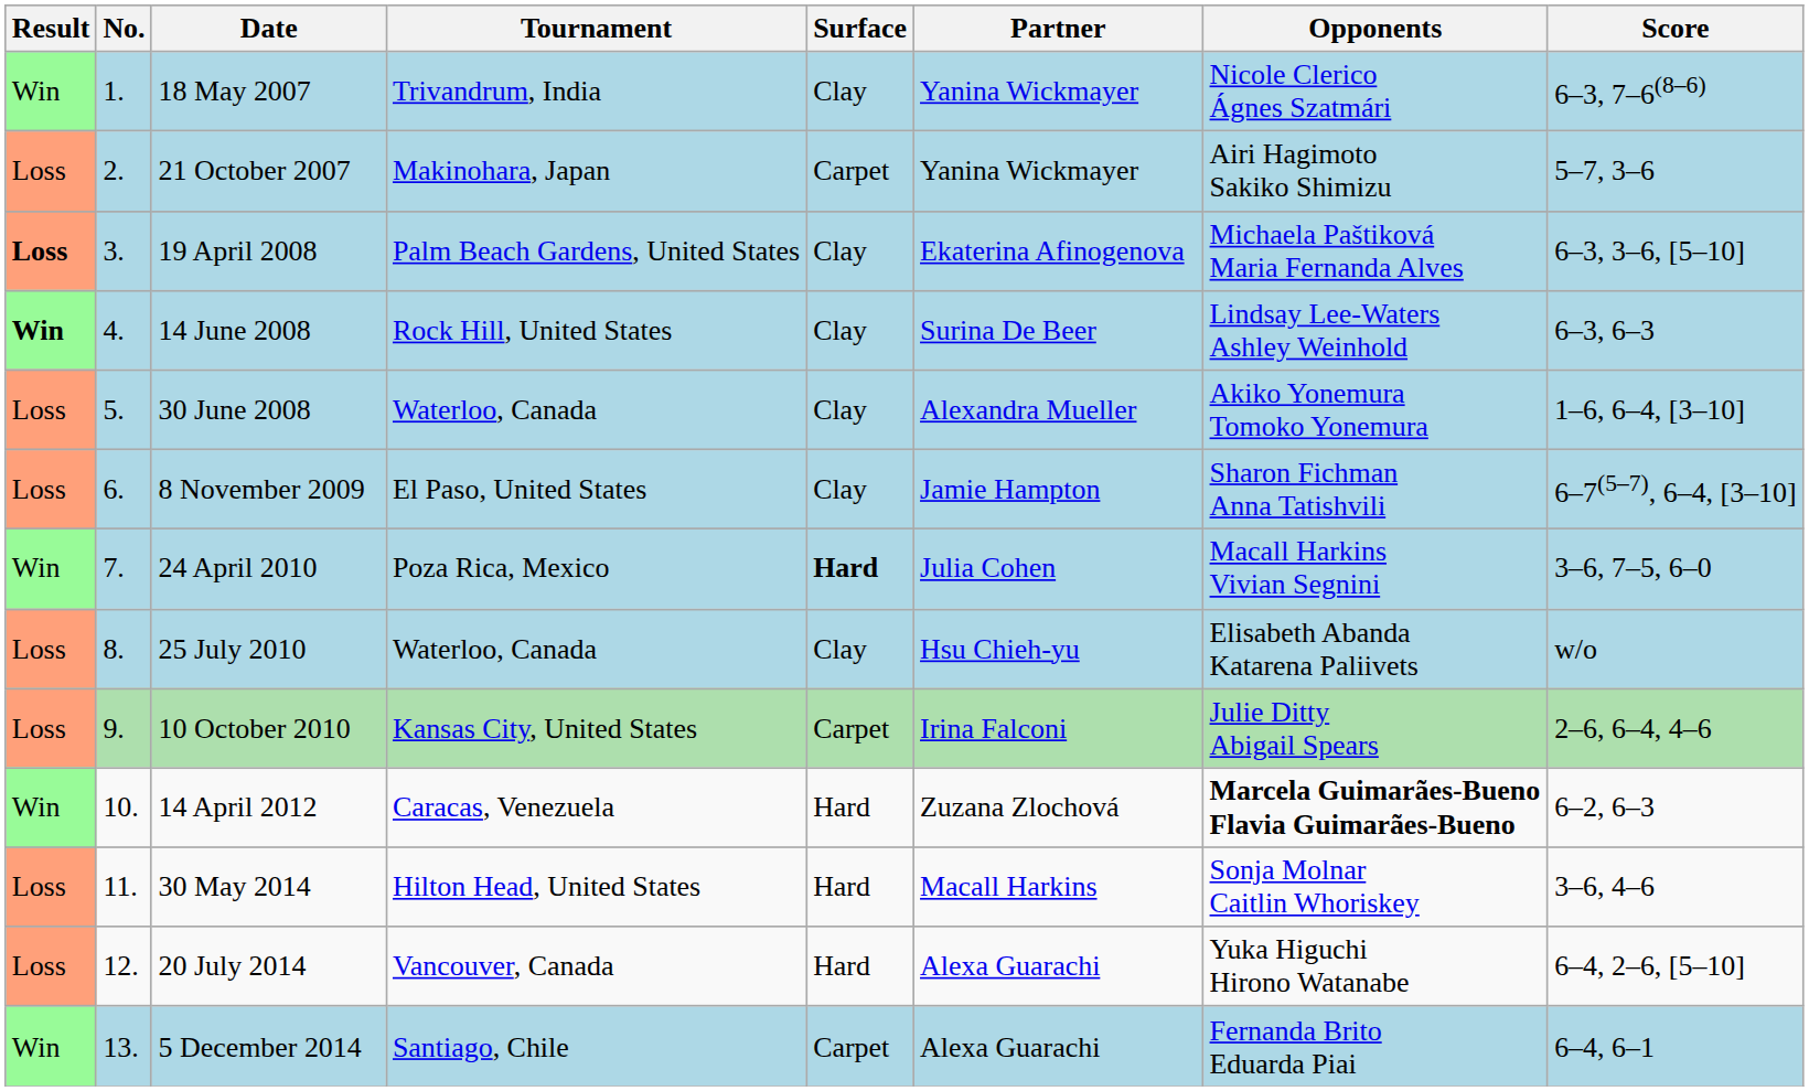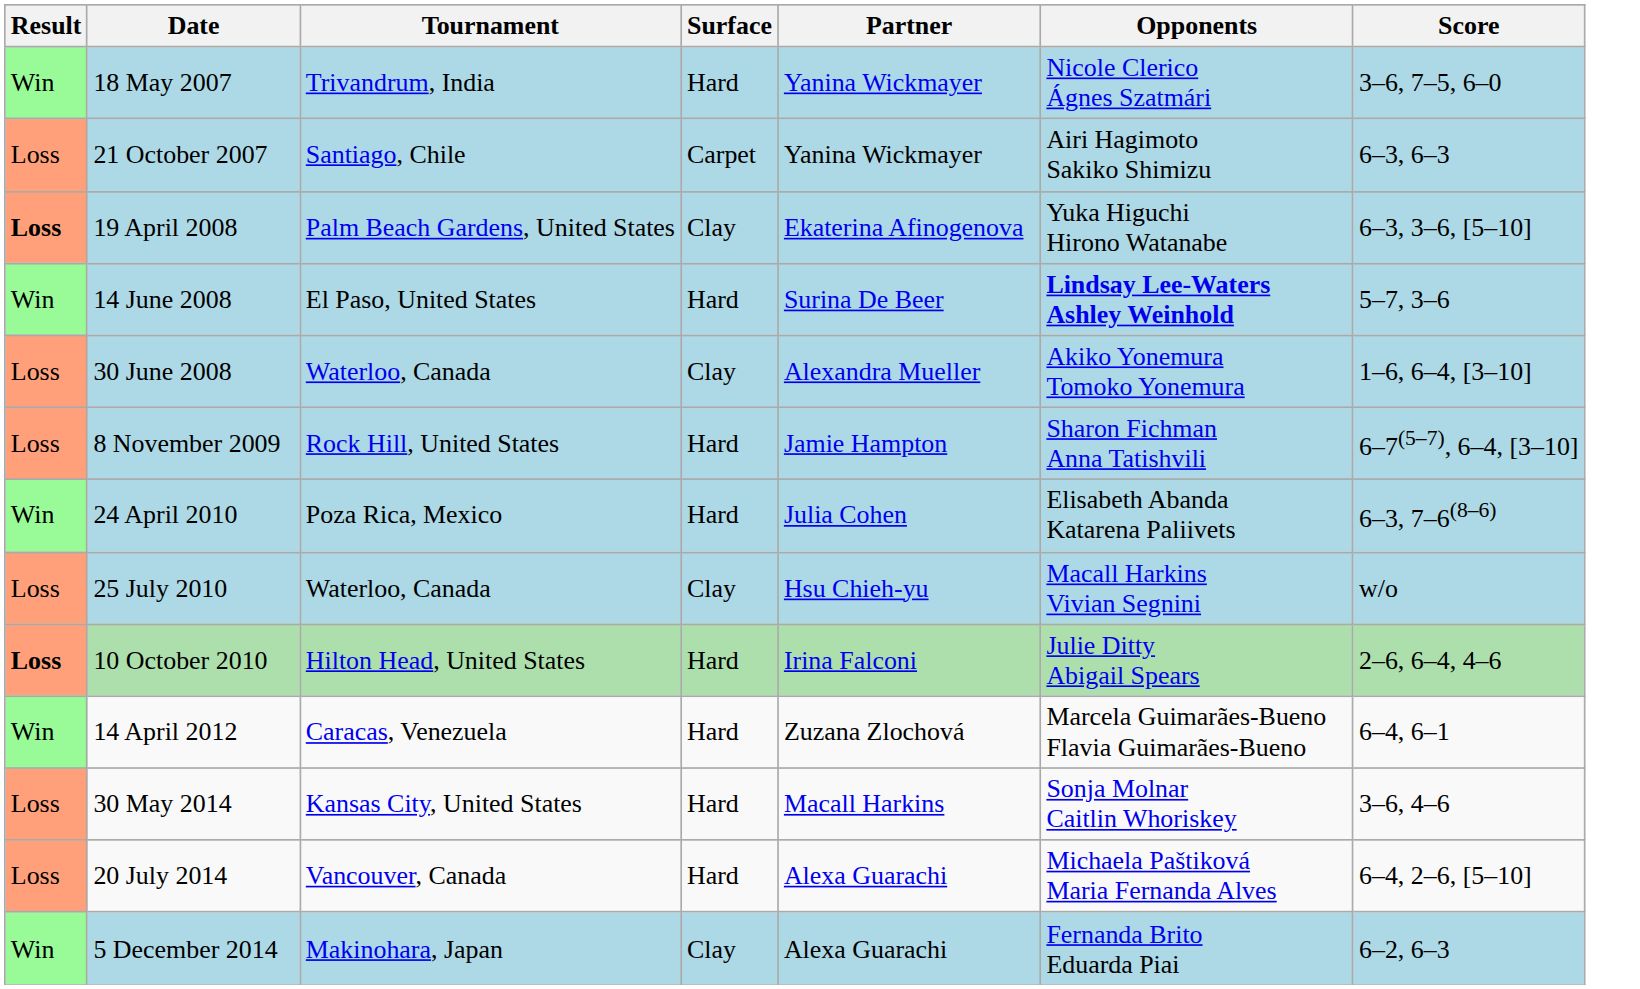- column: No. | 1. | 2. | 3. | 4. | 5. | 6. | 7. | 8. | 9. | 10. | 11. | 12. | 13.
18 May 2007 | Surface: Clay -> Hard
18 May 2007 | Score: 6–3, 7–6(8–6) -> 3–6, 7–5, 6–0
21 October 2007 | Tournament: Makinohara, Japan -> Santiago, Chile
21 October 2007 | Score: 5–7, 3–6 -> 6–3, 6–3
19 April 2008 | Opponents: Michaela Paštiková Maria Fernanda Alves -> Yuka Higuchi Hirono Watanabe
14 June 2008 | Result: bold -> normal
14 June 2008 | Tournament: Rock Hill, United States -> El Paso, United States
14 June 2008 | Surface: Clay -> Hard
14 June 2008 | Opponents: normal -> bold
14 June 2008 | Score: 6–3, 6–3 -> 5–7, 3–6
8 November 2009 | Tournament: El Paso, United States -> Rock Hill, United States
8 November 2009 | Surface: Clay -> Hard
24 April 2010 | Surface: bold -> normal
24 April 2010 | Opponents: Macall Harkins Vivian Segnini -> Elisabeth Abanda Katarena Paliivets
24 April 2010 | Score: 3–6, 7–5, 6–0 -> 6–3, 7–6(8–6)
25 July 2010 | Opponents: Elisabeth Abanda Katarena Paliivets -> Macall Harkins Vivian Segnini
10 October 2010 | Result: normal -> bold
10 October 2010 | Tournament: Kansas City, United States -> Hilton Head, United States
10 October 2010 | Surface: Carpet -> Hard
14 April 2012 | Opponents: bold -> normal
14 April 2012 | Score: 6–2, 6–3 -> 6–4, 6–1
30 May 2014 | Tournament: Hilton Head, United States -> Kansas City, United States
20 July 2014 | Opponents: Yuka Higuchi Hirono Watanabe -> Michaela Paštiková Maria Fernanda Alves
5 December 2014 | Tournament: Santiago, Chile -> Makinohara, Japan
5 December 2014 | Surface: Carpet -> Clay
5 December 2014 | Score: 6–4, 6–1 -> 6–2, 6–3
